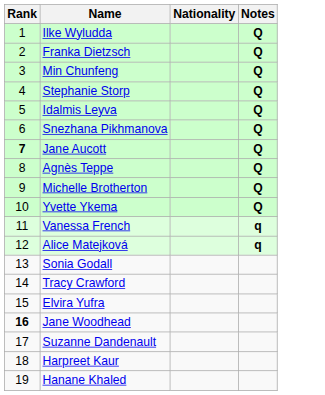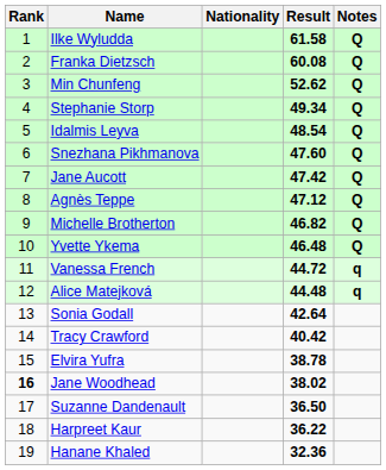+ column: Result | 61.58 | 60.08 | 52.62 | 49.34 | 48.54 | 47.60 | 47.42 | 47.12 | 46.82 | 46.48 | 44.72 | 44.48 | 42.64 | 40.42 | 38.78 | 38.02 | 36.50 | 36.22 | 32.36
Jane Aucott | Rank: bold -> normal
